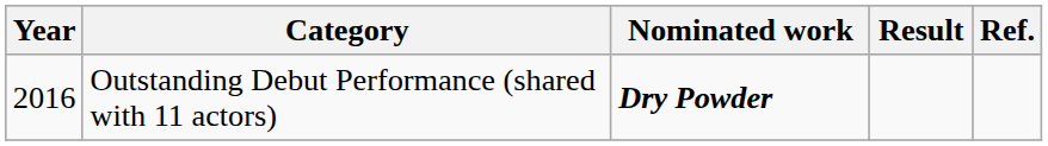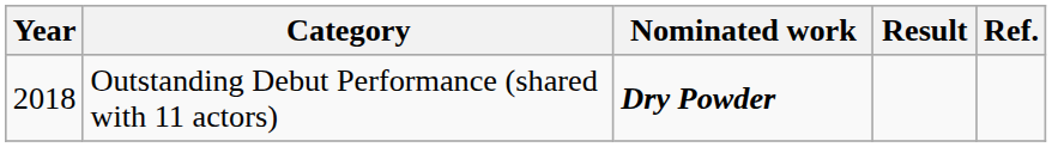Outstanding Debut Performance (shared with 11 actors) | Year: 2016 -> 2018
